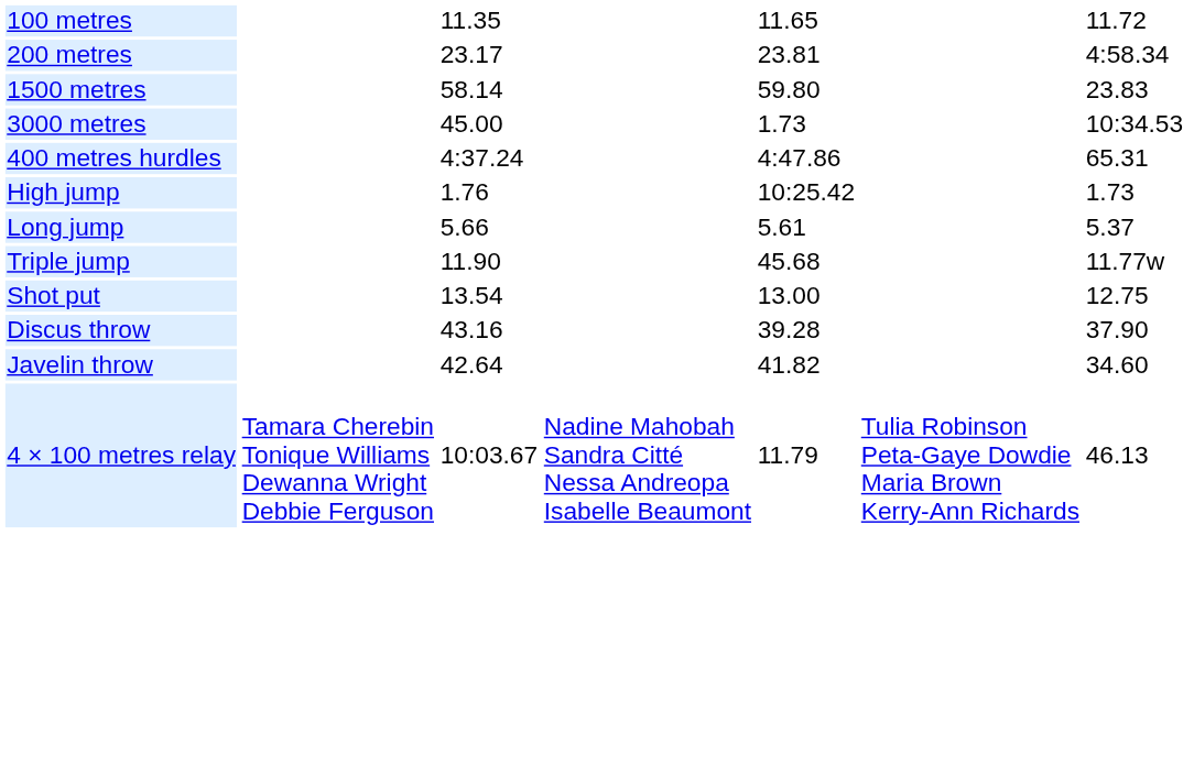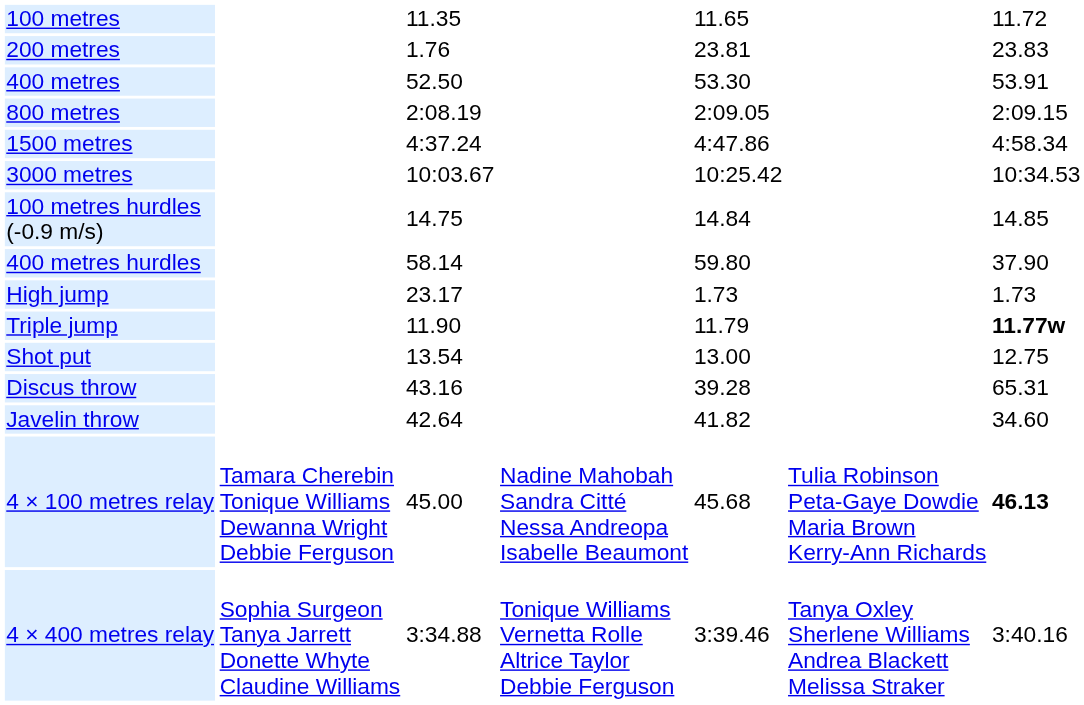200 metres | column 3: 23.17 -> 1.76
200 metres | column 7: 4:58.34 -> 23.83
+ row: 400 metres | 52.50 | 53.30 | 53.91
+ row: 800 metres | 2:08.19 | 2:09.05 | 2:09.15
1500 metres | column 3: 58.14 -> 4:37.24
1500 metres | column 5: 59.80 -> 4:47.86
1500 metres | column 7: 23.83 -> 4:58.34
3000 metres | column 3: 45.00 -> 10:03.67
3000 metres | column 5: 1.73 -> 10:25.42
+ row: 100 metres hurdles (-0.9 m/s) | 14.75 | 14.84 | 14.85
400 metres hurdles | column 3: 4:37.24 -> 58.14
400 metres hurdles | column 5: 4:47.86 -> 59.80
400 metres hurdles | column 7: 65.31 -> 37.90
High jump | column 3: 1.76 -> 23.17
High jump | column 5: 10:25.42 -> 1.73
- row: Long jump | 5.66 | 5.61 | 5.37
Triple jump | column 5: 45.68 -> 11.79
Triple jump | column 7: normal -> bold
Discus throw | column 7: 37.90 -> 65.31
4 × 100 metres relay | column 3: 10:03.67 -> 45.00
4 × 100 metres relay | column 5: 11.79 -> 45.68
4 × 100 metres relay | column 7: normal -> bold
+ row: 4 × 400 metres relay | Sophia Surgeon Tanya Jarrett Donette Whyte Claudine Williams | 3:34.88 | Tonique Williams Vernetta Rolle Altrice Taylor Debbie Ferguson | 3:39.46 | Tanya Oxley Sherlene Williams Andrea Blackett Melissa Straker | 3:40.16
